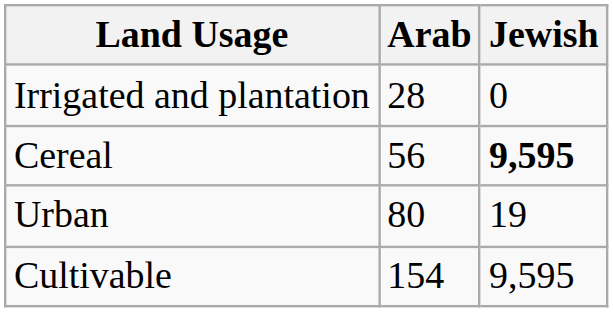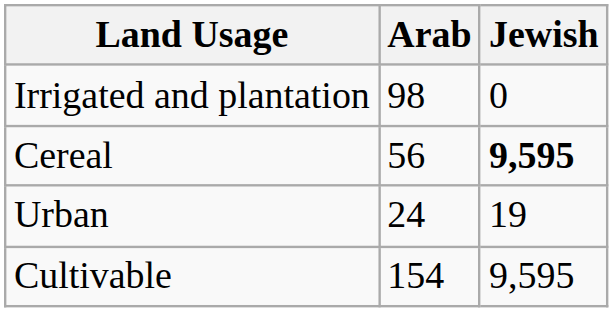Irrigated and plantation | Arab: 28 -> 98
Urban | Arab: 80 -> 24
